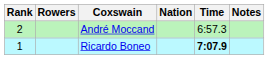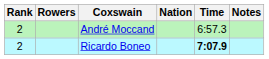Ricardo Boneo | Rank: 1 -> 2
